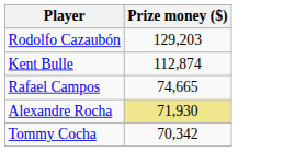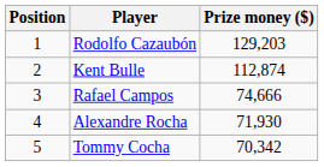+ column: Position | 1 | 2 | 3 | 4 | 5
Rafael Campos | Prize money ($): 74,665 -> 74,666
Alexandre Rocha | Prize money ($): khaki background -> no background
